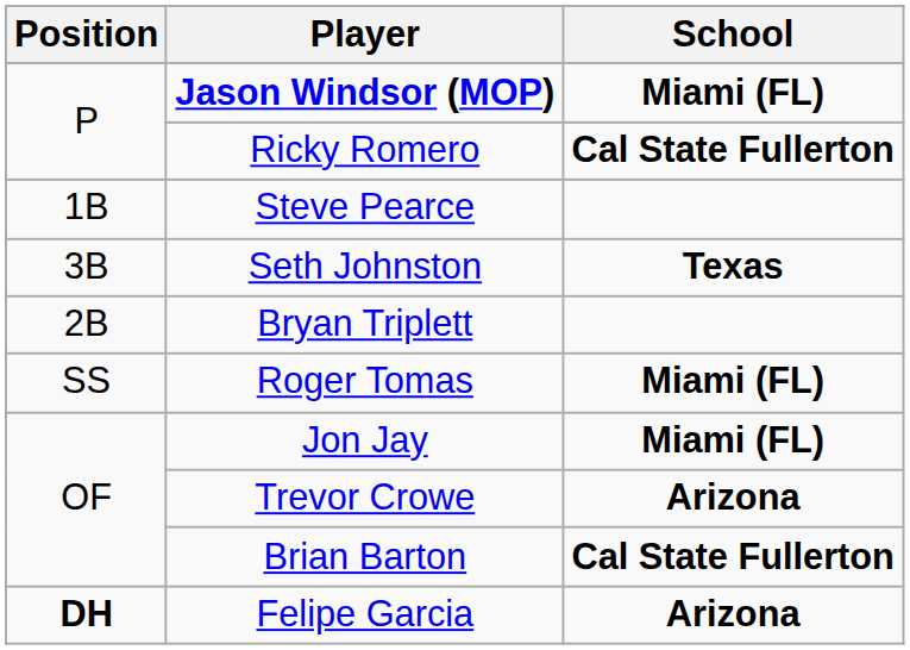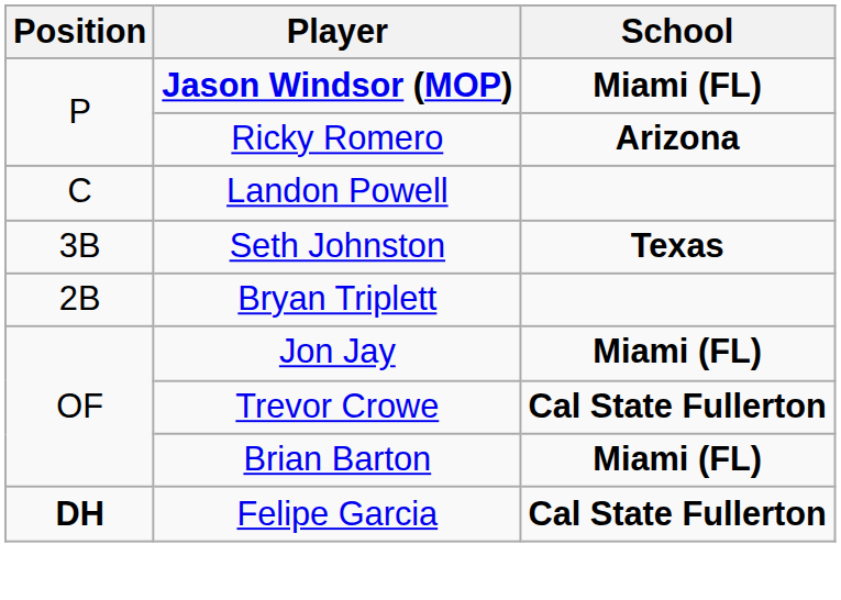Ricky Romero | School: Cal State Fullerton -> Arizona
+ row: C | Landon Powell
- row: 1B | Steve Pearce
- row: SS | Roger Tomas | Miami (FL)
Trevor Crowe | School: Arizona -> Cal State Fullerton
Brian Barton | School: Cal State Fullerton -> Miami (FL)
Felipe Garcia | School: Arizona -> Cal State Fullerton
